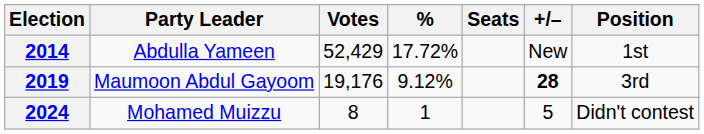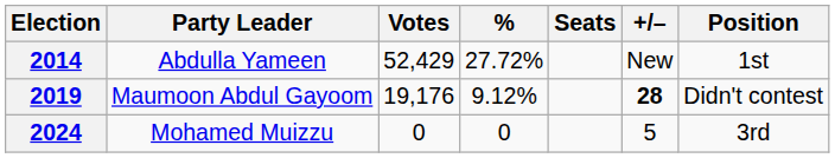2014 | %: 17.72% -> 27.72%
2019 | Position: 3rd -> Didn't contest
2024 | Votes: 8 -> 0
2024 | %: 1 -> 0
2024 | Position: Didn't contest -> 3rd
